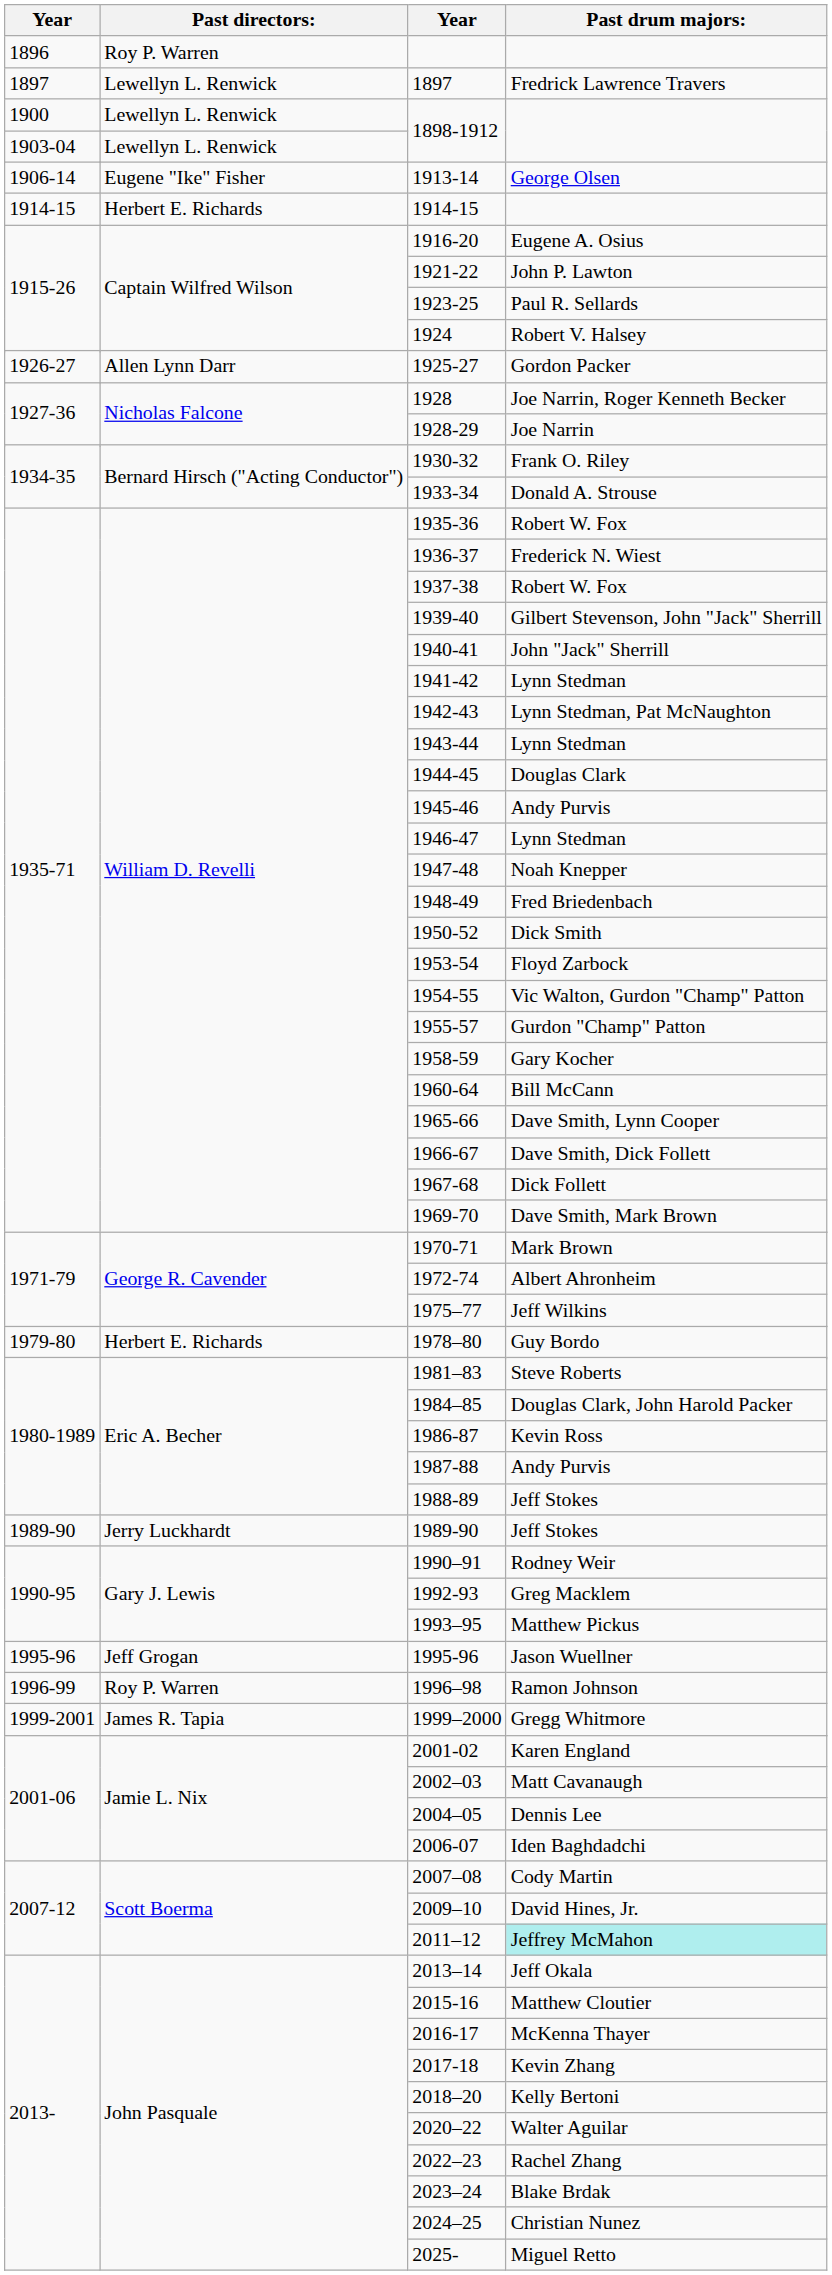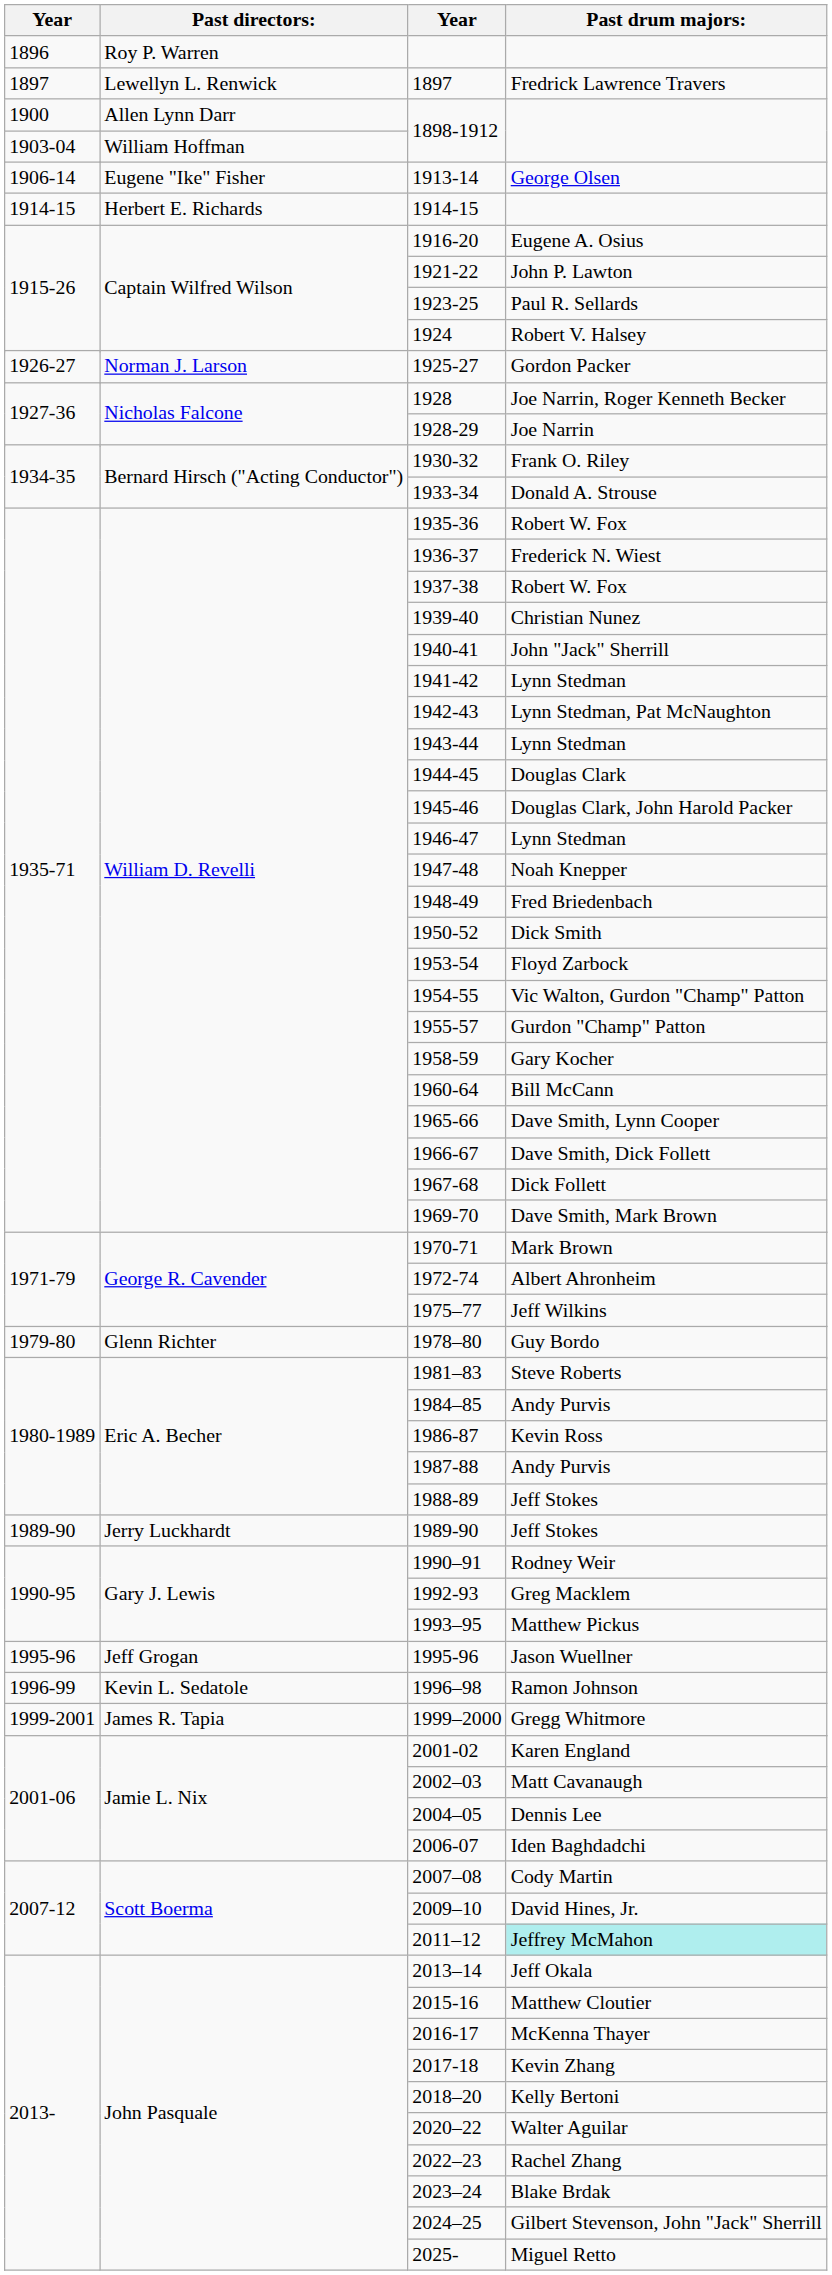1900 / 1898-1912 | Past directors:: Lewellyn L. Renwick -> Allen Lynn Darr
1903-04 / 1898-1912 | Past directors:: Lewellyn L. Renwick -> William Hoffman
1926-27 / 1925-27 | Past directors:: Allen Lynn Darr -> Norman J. Larson
1939-40 | Past drum majors:: Gilbert Stevenson, John "Jack" Sherrill -> Christian Nunez
1945-46 | Past drum majors:: Andy Purvis -> Douglas Clark, John Harold Packer
1979-80 / 1978–80 | Past directors:: Herbert E. Richards -> Glenn Richter
1984–85 | Past drum majors:: Douglas Clark, John Harold Packer -> Andy Purvis
1996–98 | Past directors:: Roy P. Warren -> Kevin L. Sedatole
2024–25 | Past drum majors:: Christian Nunez -> Gilbert Stevenson, John "Jack" Sherrill
